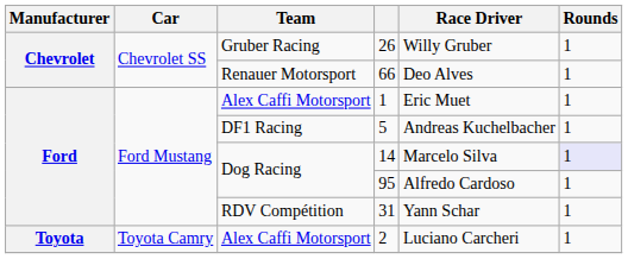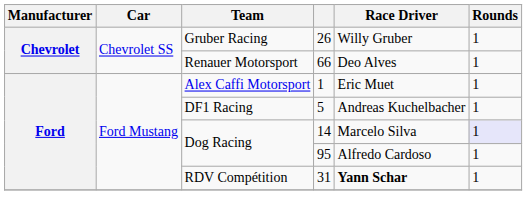31 | Race Driver: normal -> bold
- row: Toyota | Toyota Camry | Alex Caffi Motorsport | 2 | Luciano Carcheri | 1
